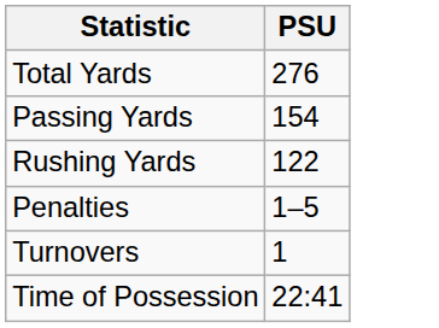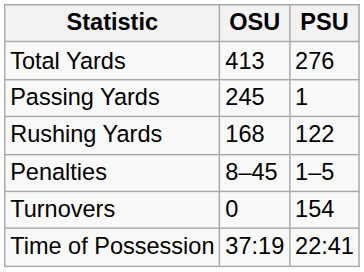+ column: OSU | 413 | 245 | 168 | 8–45 | 0 | 37:19
Passing Yards | PSU: 154 -> 1
Turnovers | PSU: 1 -> 154
